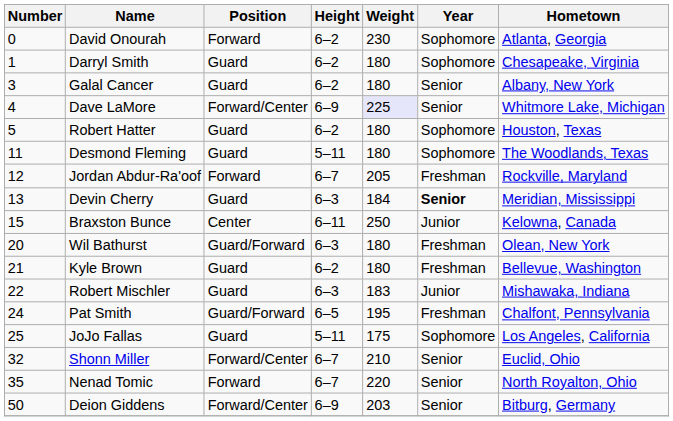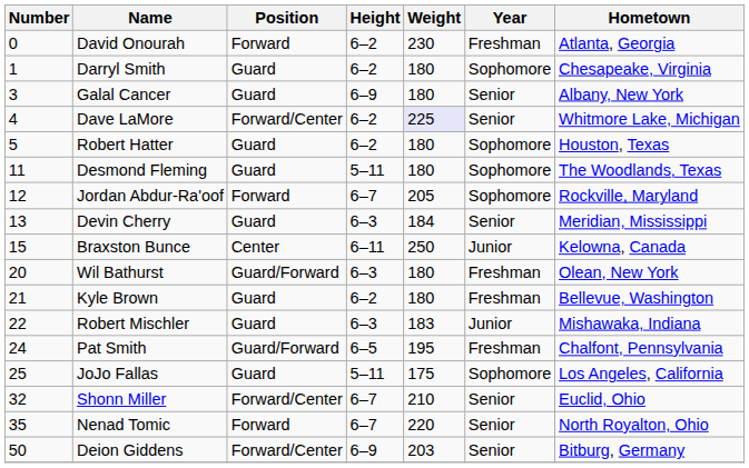David Onourah | Year: Sophomore -> Freshman
Galal Cancer | Height: 6–2 -> 6–9
Dave LaMore | Height: 6–9 -> 6–2
Jordan Abdur-Ra'oof | Year: Freshman -> Sophomore
Devin Cherry | Year: bold -> normal
